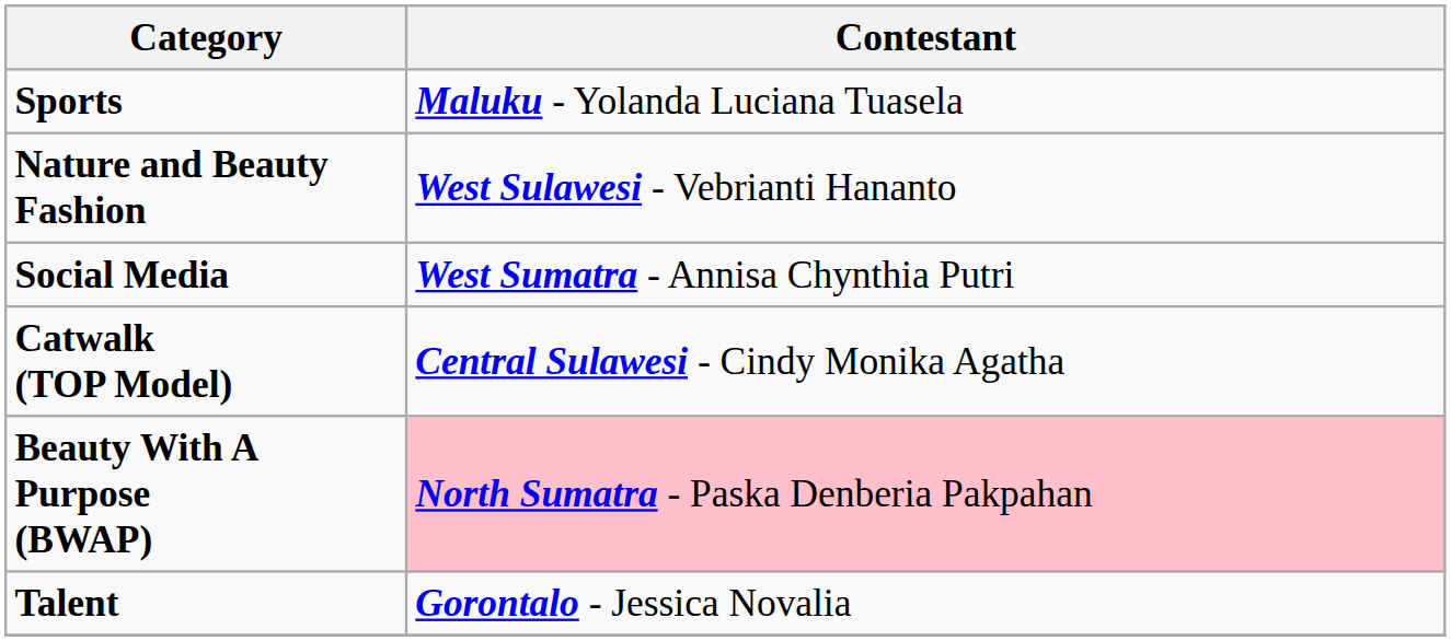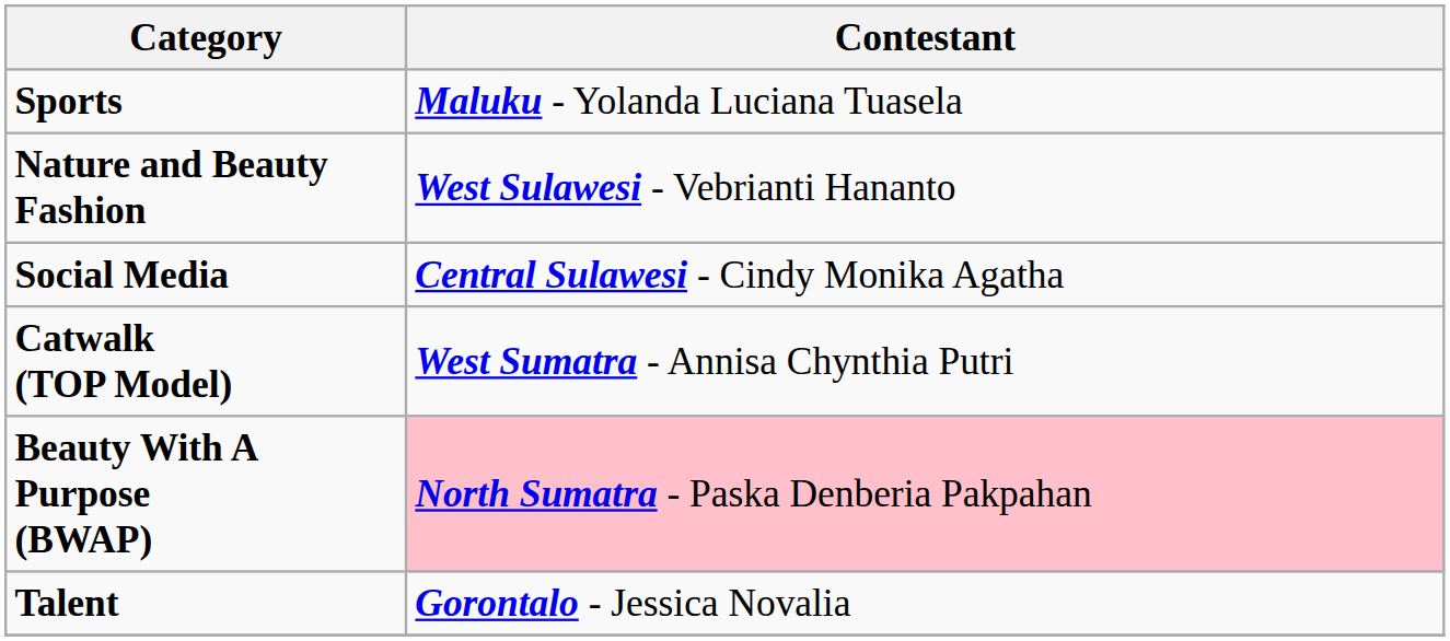Social Media | Contestant: West Sumatra - Annisa Chynthia Putri -> Central Sulawesi - Cindy Monika Agatha
Catwalk (TOP Model) | Contestant: Central Sulawesi - Cindy Monika Agatha -> West Sumatra - Annisa Chynthia Putri
